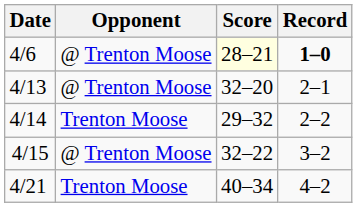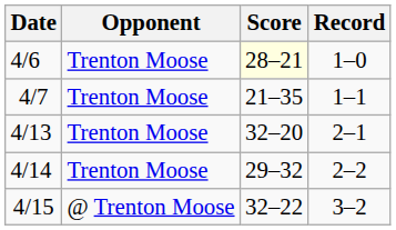4/6 | Opponent: @ Trenton Moose -> Trenton Moose
4/6 | Record: bold -> normal
+ row: 4/7 | Trenton Moose | 21–35 | 1–1
4/13 | Opponent: @ Trenton Moose -> Trenton Moose
- row: 4/21 | Trenton Moose | 40–34 | 4–2
